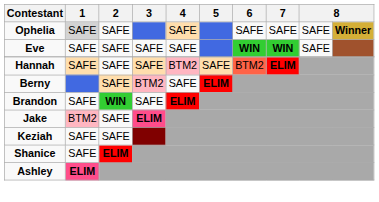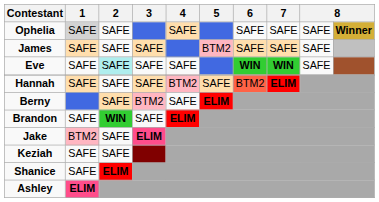+ row: James | SAFE | SAFE | SAFE | BTM2 | SAFE | SAFE | SAFE
Eve | 2: no background -> paleturquoise background
